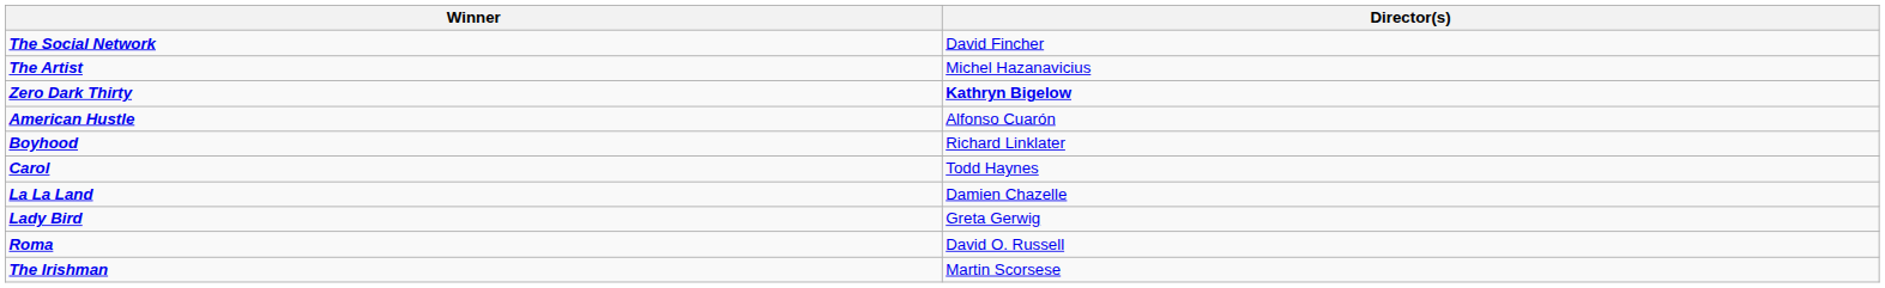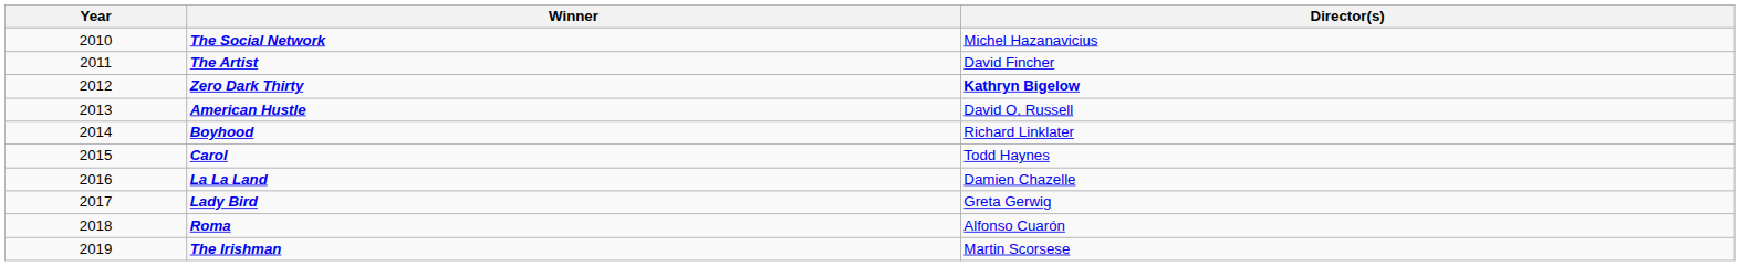+ column: Year | 2010 | 2011 | 2012 | 2013 | 2014 | 2015 | 2016 | 2017 | 2018 | 2019
The Social Network | Director(s): David Fincher -> Michel Hazanavicius
The Artist | Director(s): Michel Hazanavicius -> David Fincher
American Hustle | Director(s): Alfonso Cuarón -> David O. Russell
Roma | Director(s): David O. Russell -> Alfonso Cuarón
